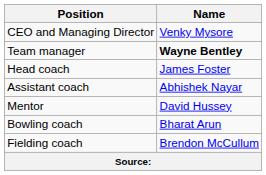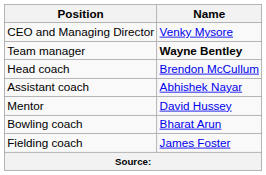Head coach | Name: James Foster -> Brendon McCullum
Fielding coach | Name: Brendon McCullum -> James Foster
